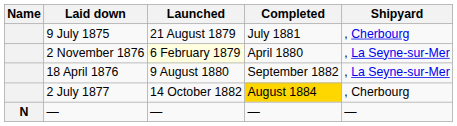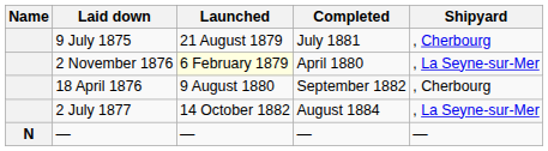18 April 1876 | Shipyard: , La Seyne-sur-Mer -> , Cherbourg
2 July 1877 | Completed: gold background -> no background
2 July 1877 | Shipyard: , Cherbourg -> , La Seyne-sur-Mer
